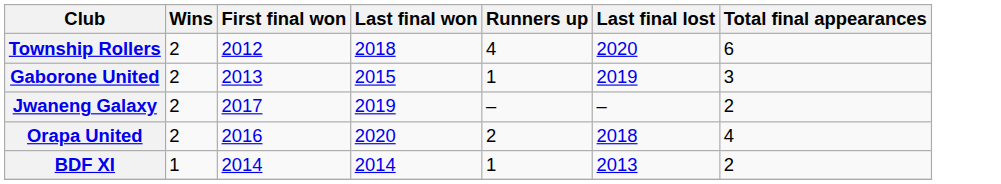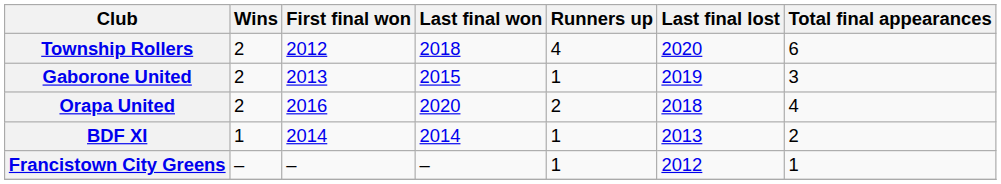- row: Jwaneng Galaxy | 2 | 2017 | 2019 | – | – | 2
+ row: Francistown City Greens | – | – | – | 1 | 2012 | 1
